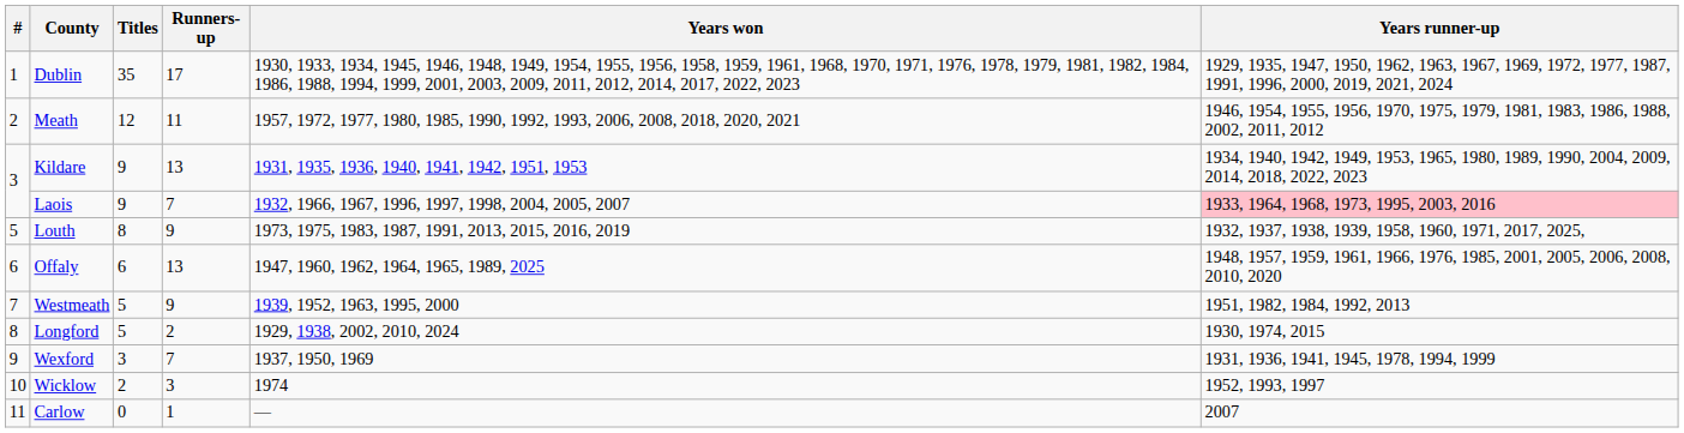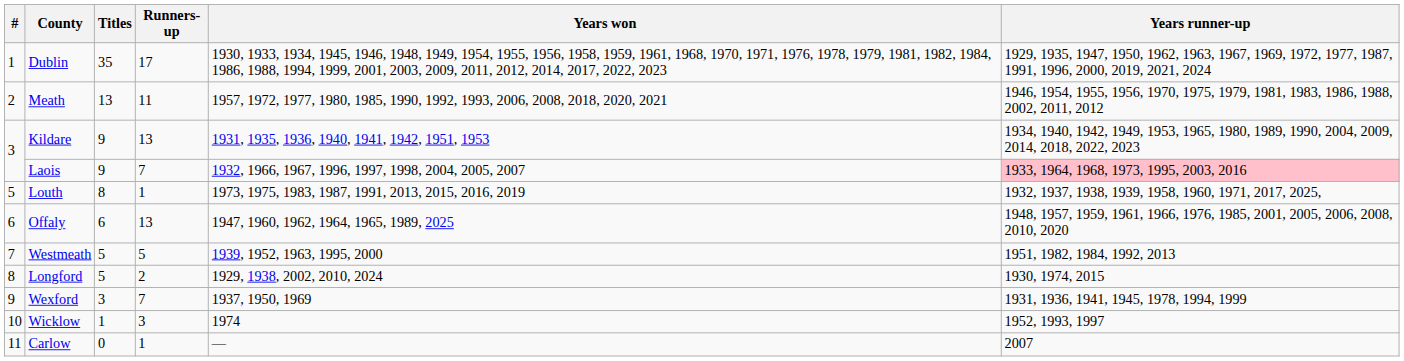Meath | Titles: 12 -> 13
Louth | Runners-up: 9 -> 1
Westmeath | Runners-up: 9 -> 5
Wicklow | Titles: 2 -> 1
